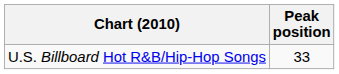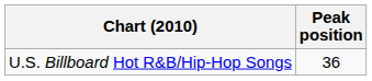U.S. Billboard Hot R&B/Hip-Hop Songs | Peak position: 33 -> 36
